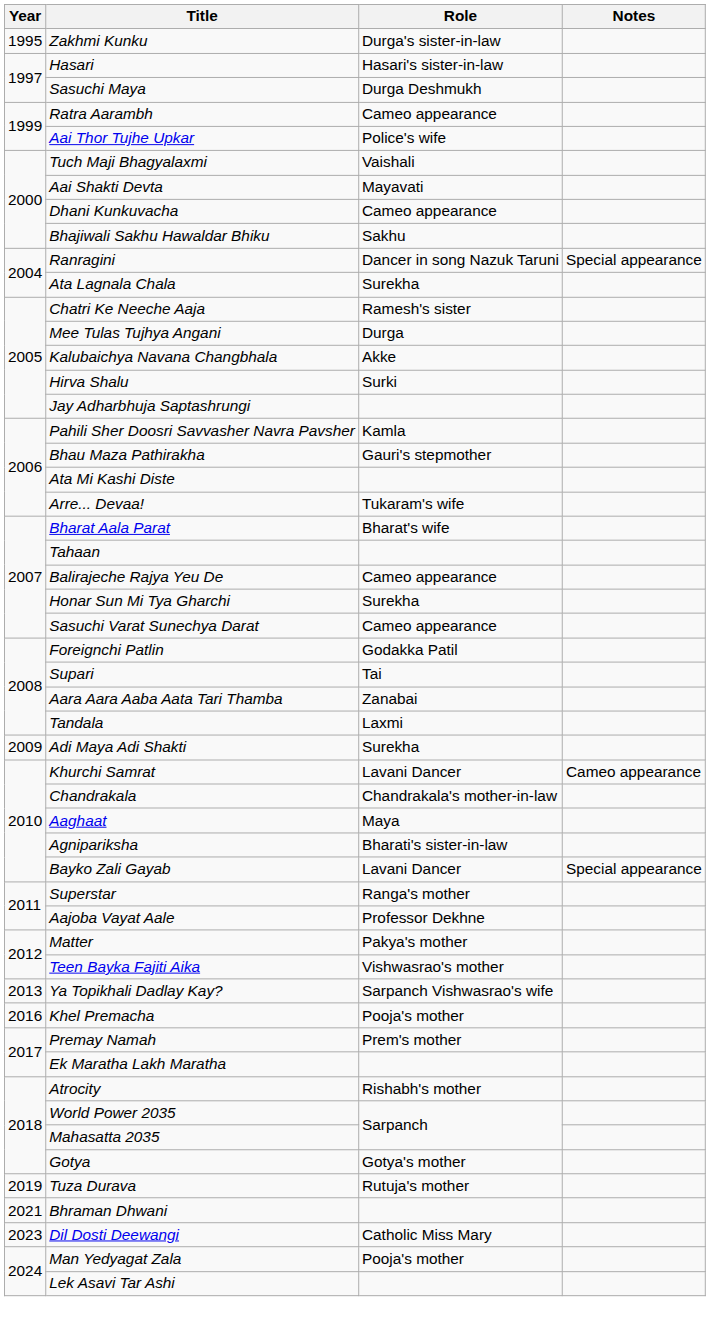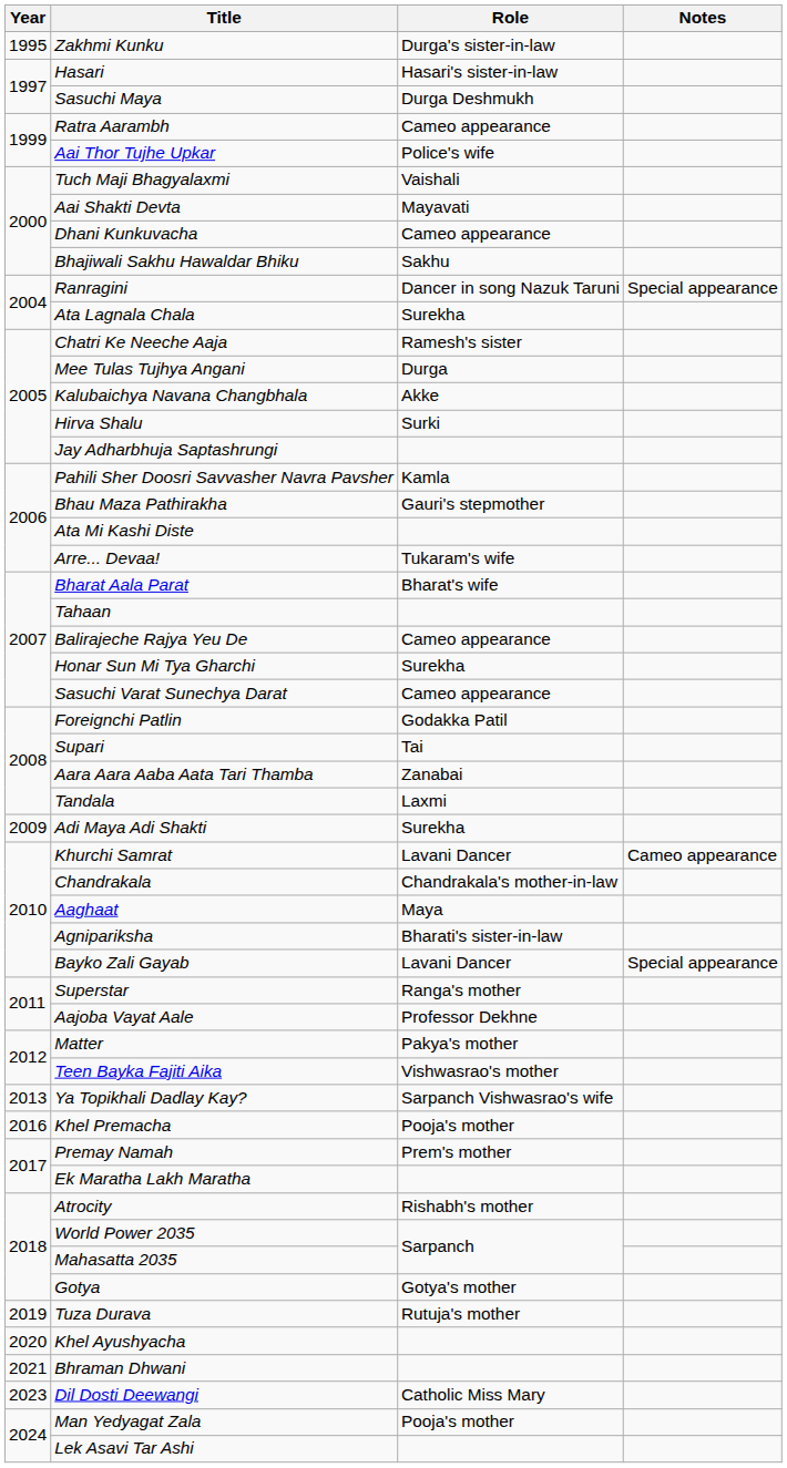+ row: 2020 | Khel Ayushyacha
